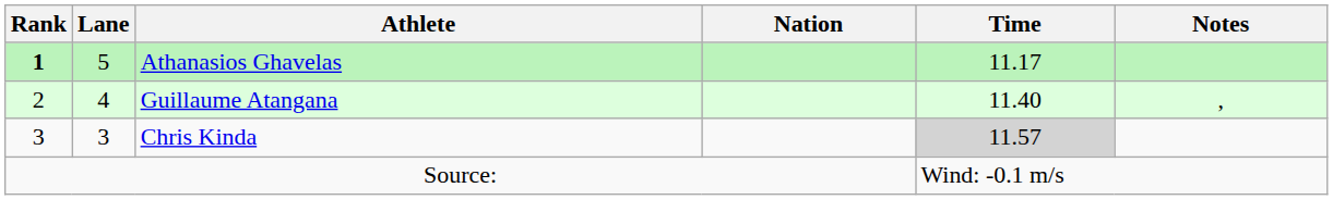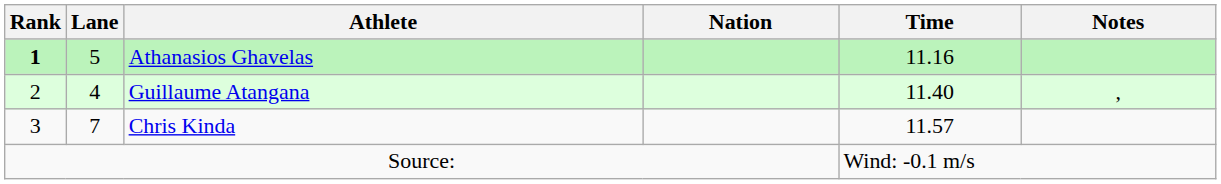Athanasios Ghavelas | Time: 11.17 -> 11.16
Chris Kinda | Lane: 3 -> 7
Chris Kinda | Time: lightgrey background -> no background
